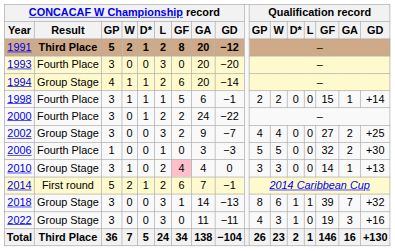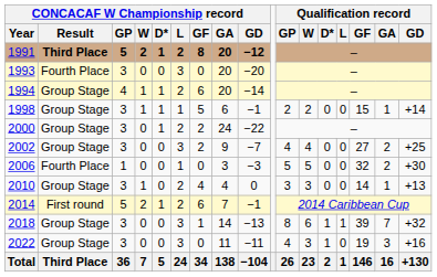1998 | CONCACAF W Championship record / Result: Fourth Place -> Group Stage
2000 | CONCACAF W Championship record / Result: Fourth Place -> Group Stage
2010 | CONCACAF W Championship record / GF: pink background -> no background
